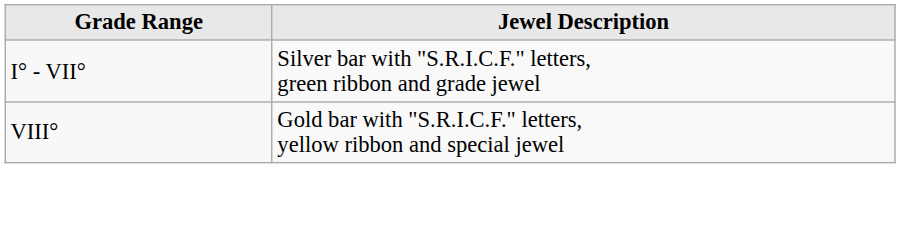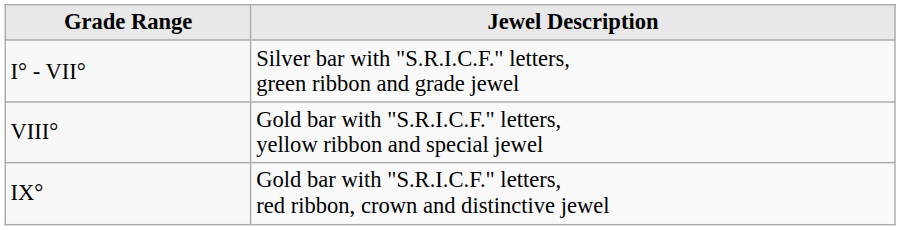+ row: IX° | Gold bar with "S.R.I.C.F." letters, red ribbon, crown and distinctive jewel
